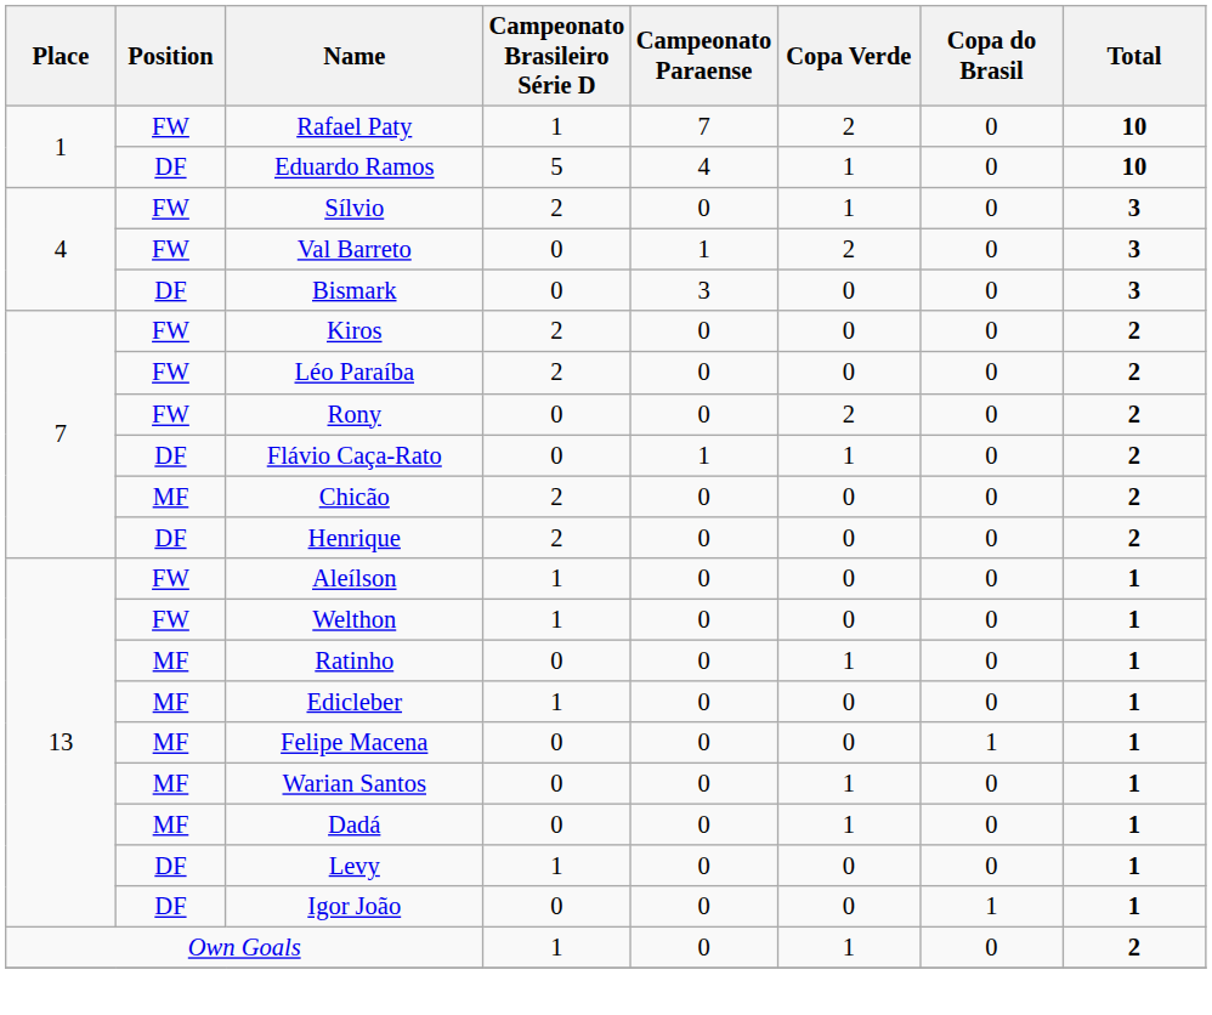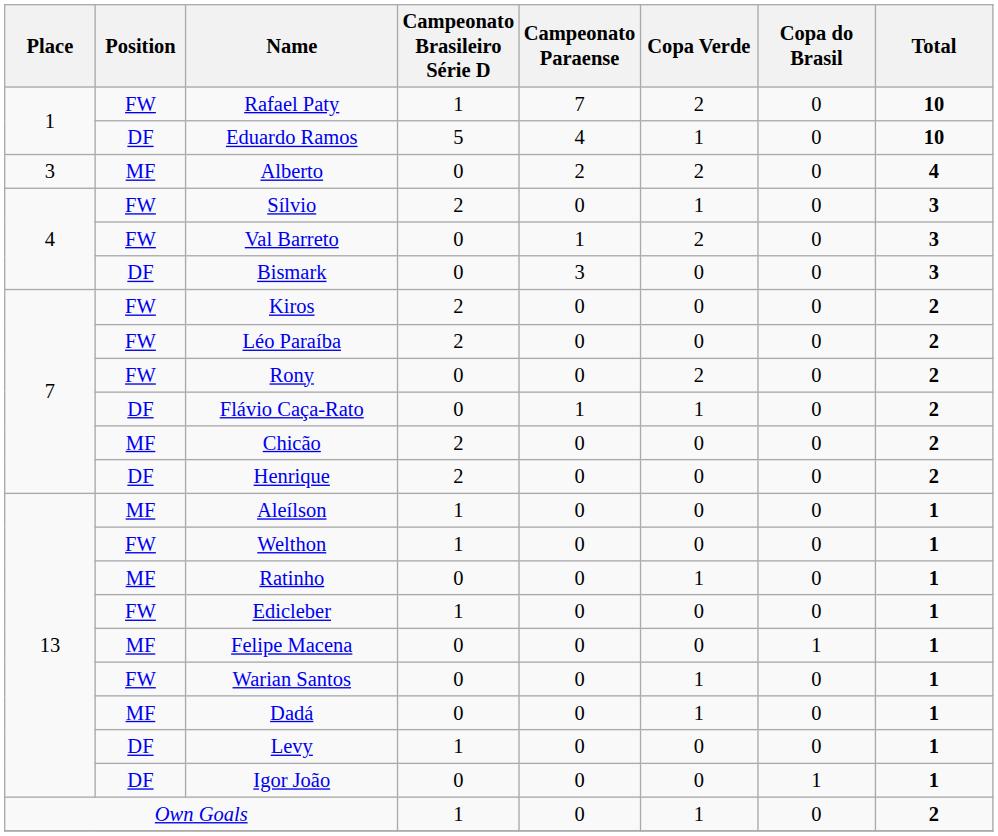+ row: 3 | MF | Alberto | 0 | 2 | 2 | 0 | 4
Aleílson | Position: FW -> MF
Edicleber | Position: MF -> FW
Warian Santos | Position: MF -> FW
